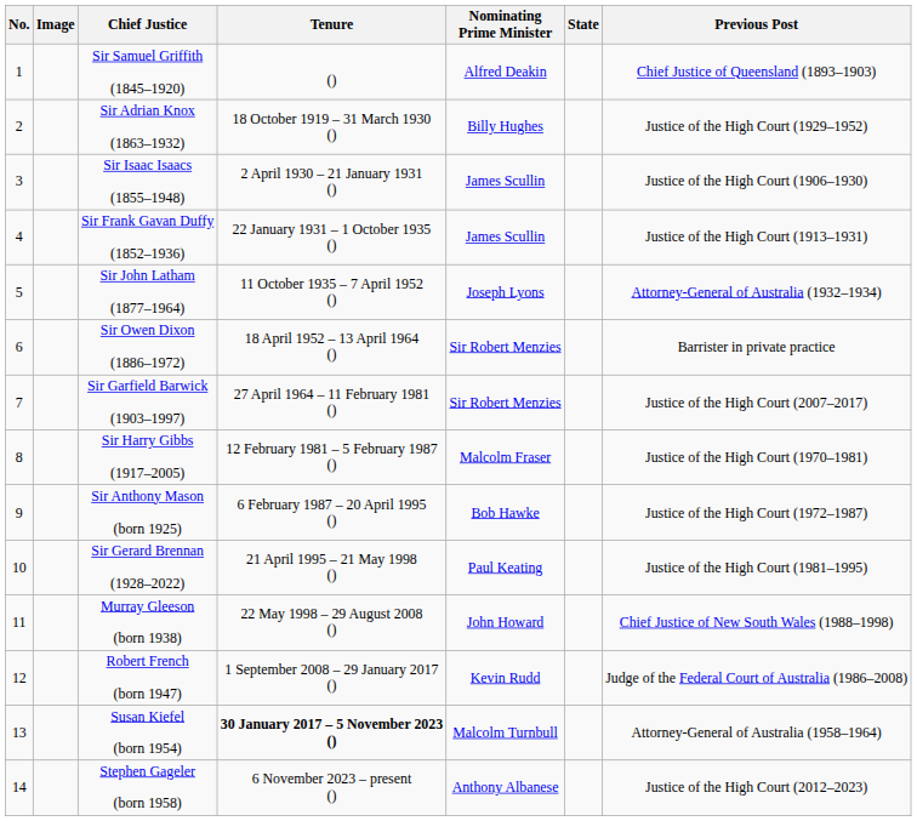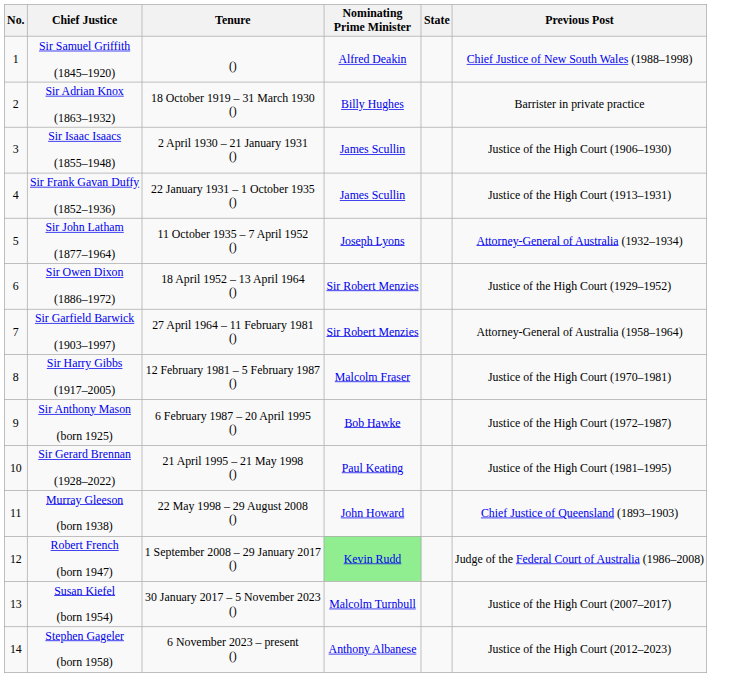- column: Image
Sir Samuel Griffith (1845–1920) | Previous Post: Chief Justice of Queensland (1893–1903) -> Chief Justice of New South Wales (1988–1998)
Sir Adrian Knox (1863–1932) | Previous Post: Justice of the High Court (1929–1952) -> Barrister in private practice
Sir Owen Dixon (1886–1972) | Previous Post: Barrister in private practice -> Justice of the High Court (1929–1952)
Sir Garfield Barwick (1903–1997) | Previous Post: Justice of the High Court (2007–2017) -> Attorney-General of Australia (1958–1964)
Murray Gleeson (born 1938) | Previous Post: Chief Justice of New South Wales (1988–1998) -> Chief Justice of Queensland (1893–1903)
Robert French (born 1947) | Nominating Prime Minister: no background -> lightgreen background
Susan Kiefel (born 1954) | Tenure: bold -> normal
Susan Kiefel (born 1954) | Previous Post: Attorney-General of Australia (1958–1964) -> Justice of the High Court (2007–2017)
